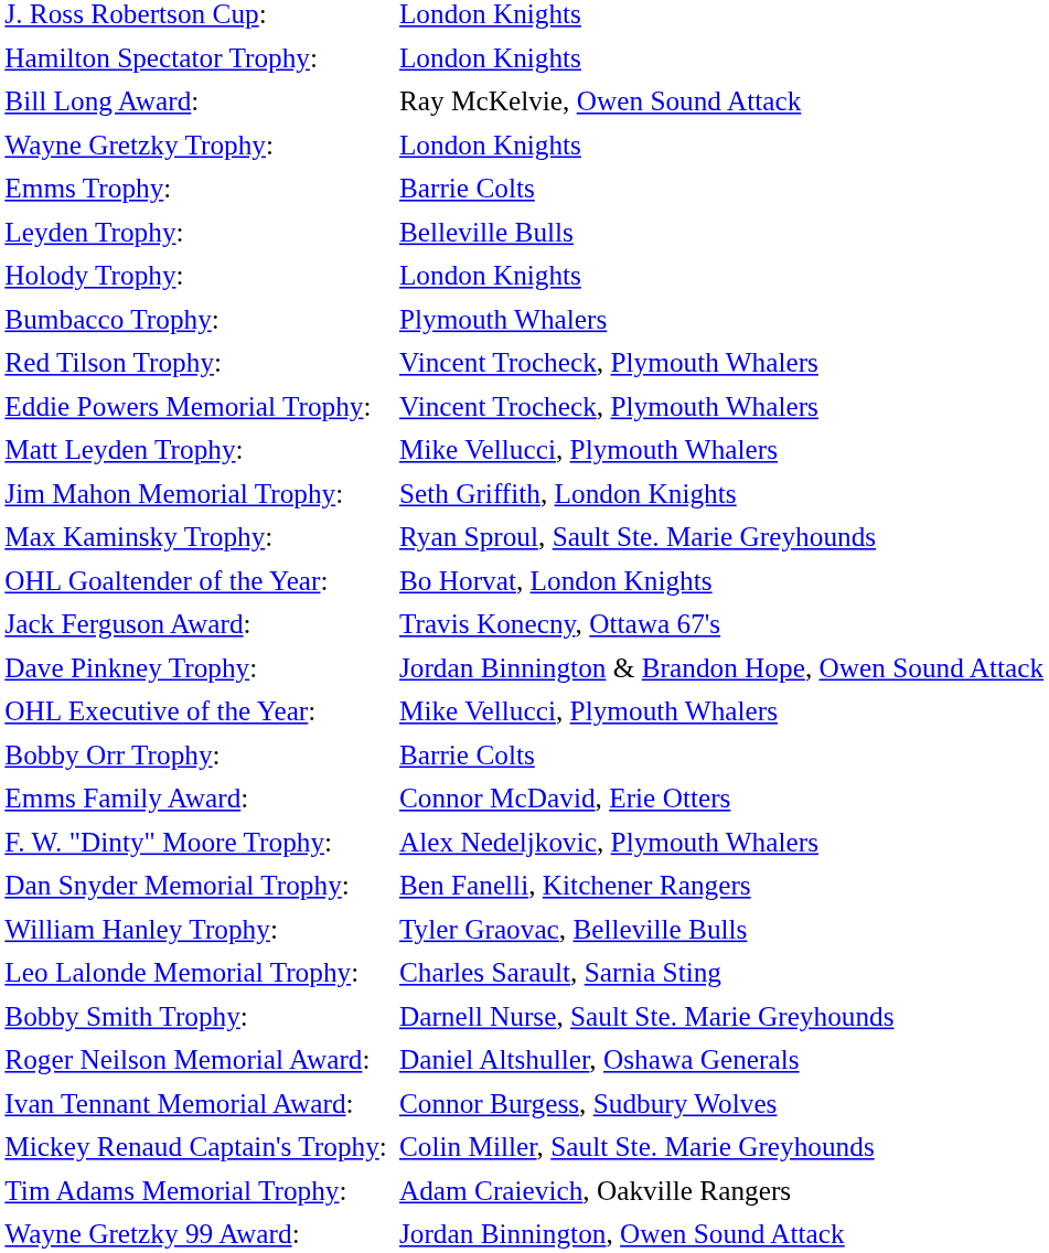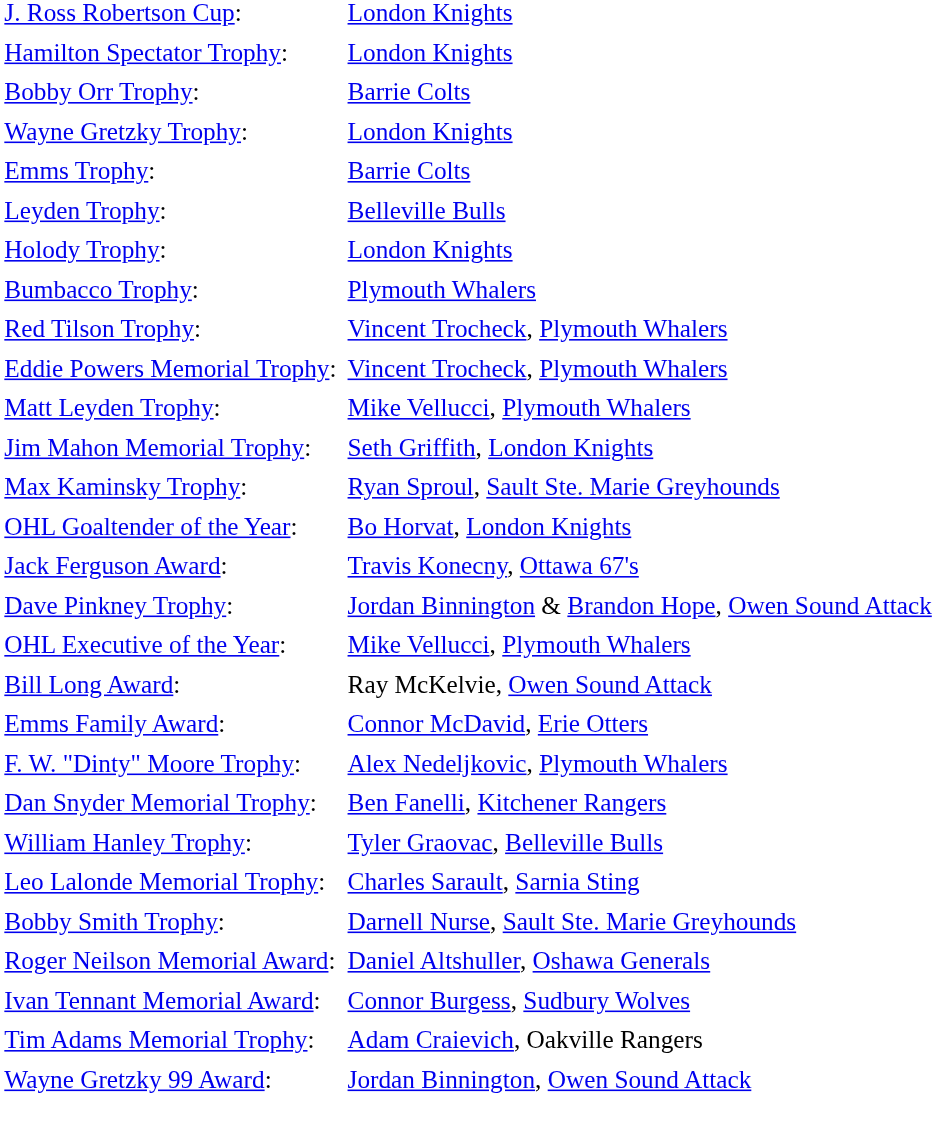rows swapped: Bobby Orr Trophy: <-> Bill Long Award:
- row: Mickey Renaud Captain's Trophy: | Colin Miller, Sault Ste. Marie Greyhounds
